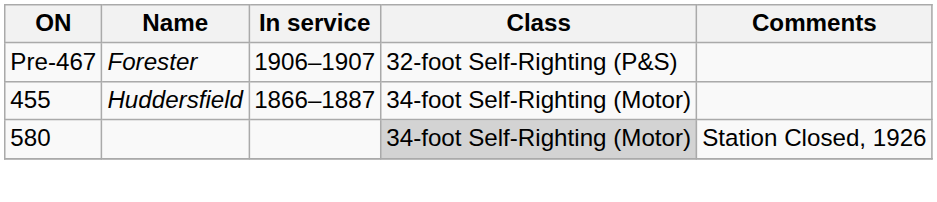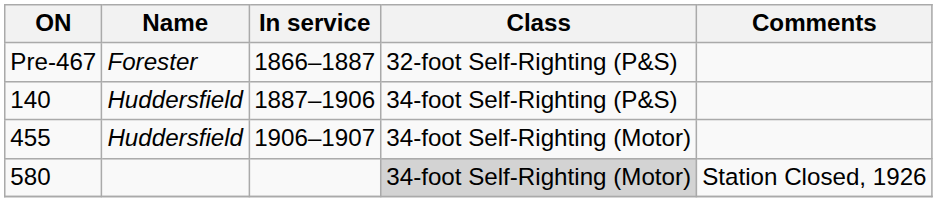Pre-467 | In service: 1906–1907 -> 1866–1887
+ row: 140 | Huddersfield | 1887–1906 | 34-foot Self-Righting (P&S)
455 | In service: 1866–1887 -> 1906–1907
